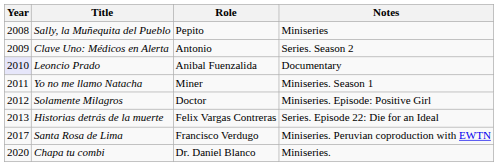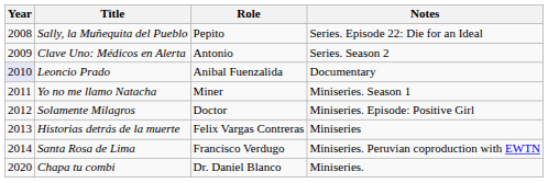Sally, la Muñequita del Pueblo | Notes: Miniseries -> Series. Episode 22: Die for an Ideal
Historias detrás de la muerte | Notes: Series. Episode 22: Die for an Ideal -> Miniseries
Santa Rosa de Lima | Year: 2017 -> 2014
